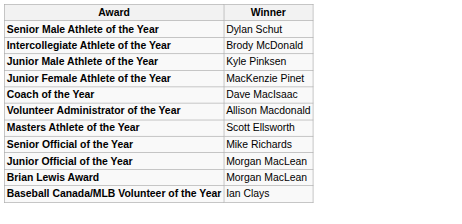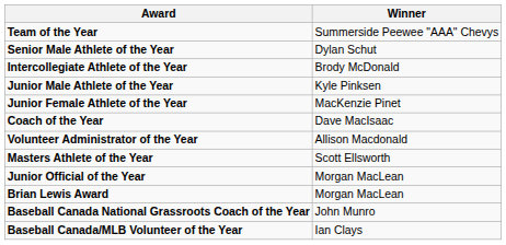+ row: Team of the Year | Summerside Peewee "AAA" Chevys
- row: Senior Official of the Year | Mike Richards
+ row: Baseball Canada National Grassroots Coach of the Year | John Munro
